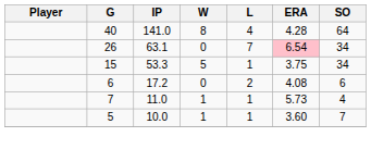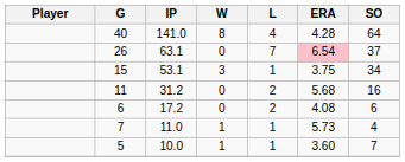26 | SO: 34 -> 37
15 | IP: 53.3 -> 53.1
15 | W: 5 -> 3
+ row: 11 | 31.2 | 0 | 2 | 5.68 | 16
